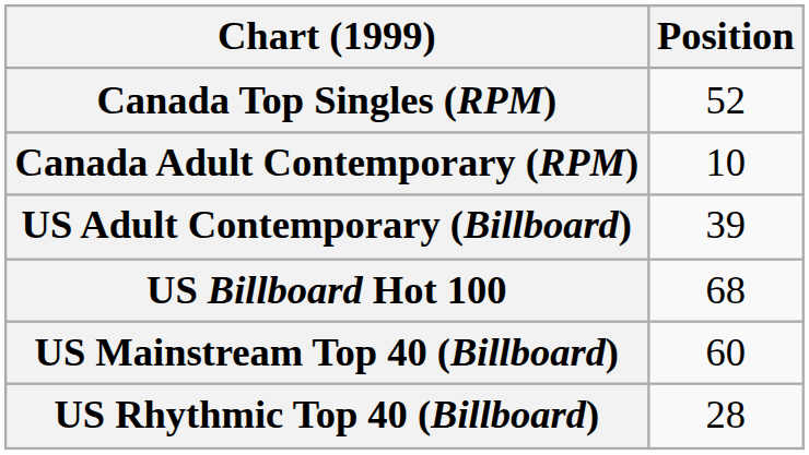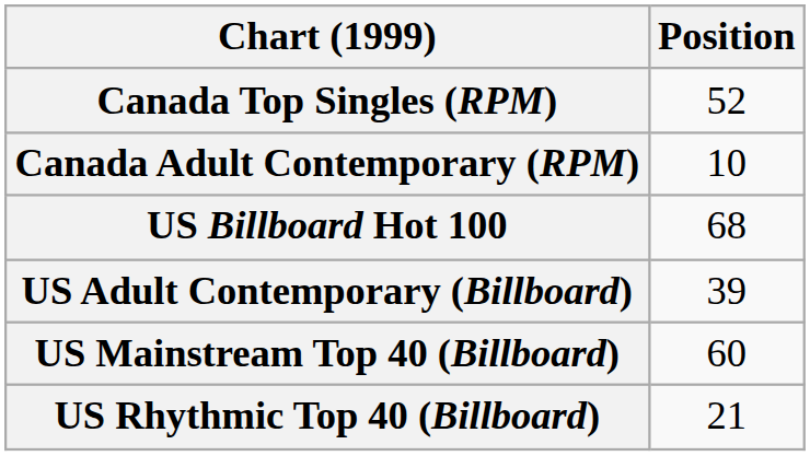rows swapped: US Billboard Hot 100 <-> US Adult Contemporary (Billboard)
US Rhythmic Top 40 (Billboard) | Position: 28 -> 21
